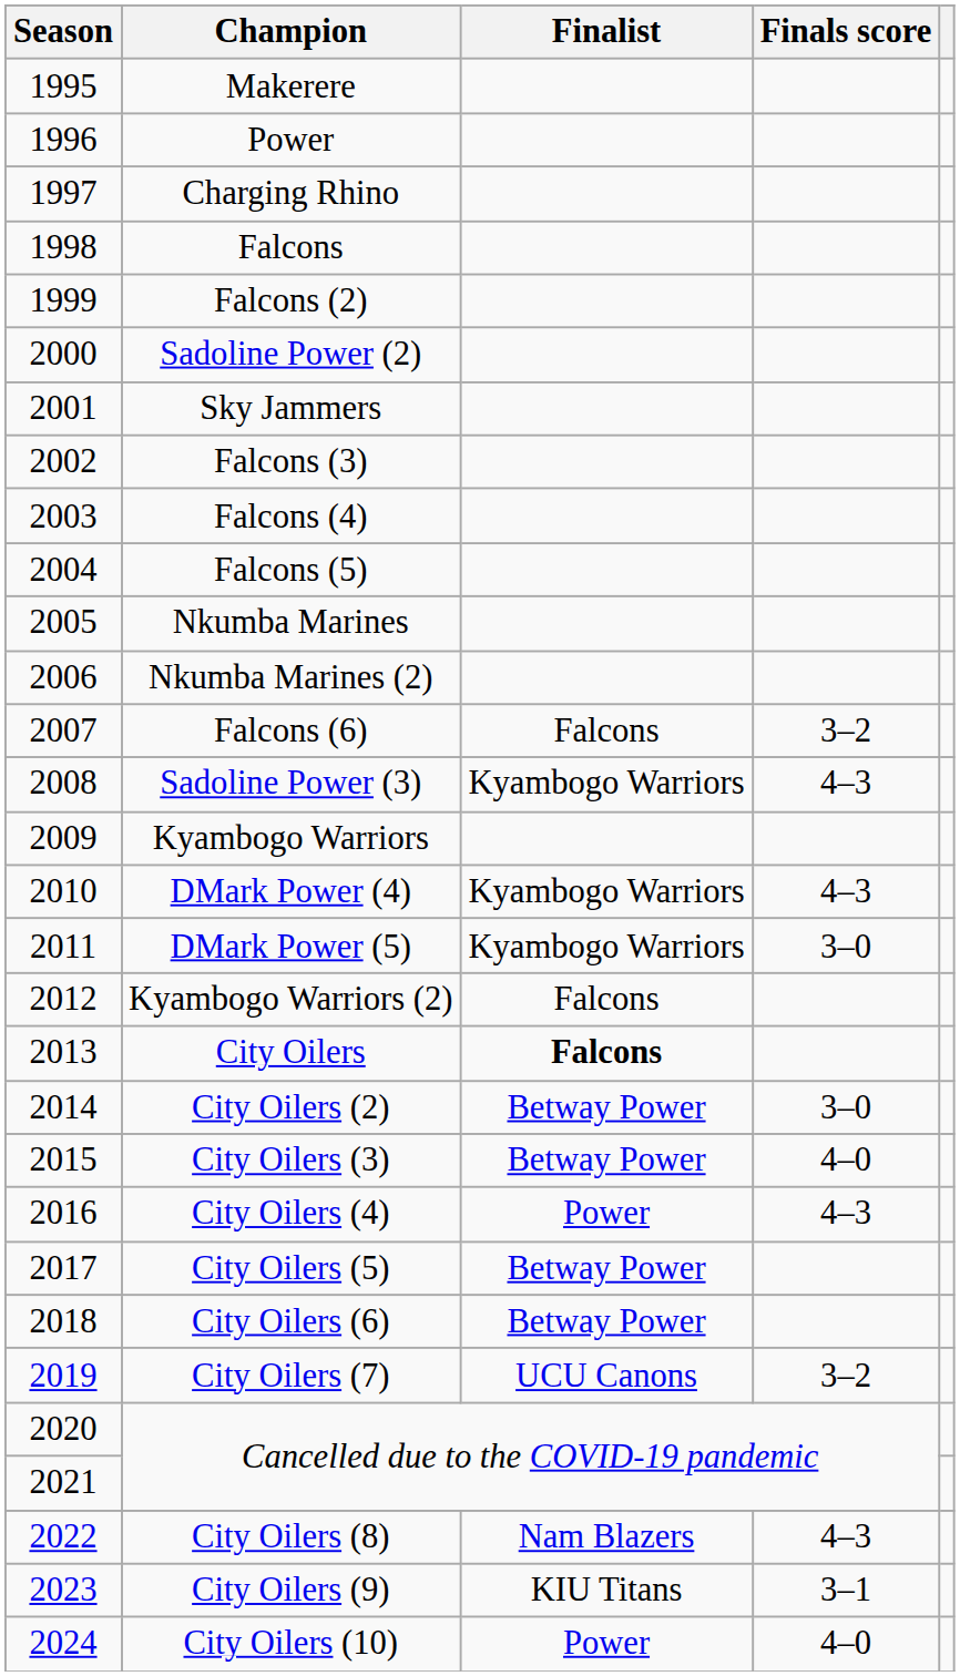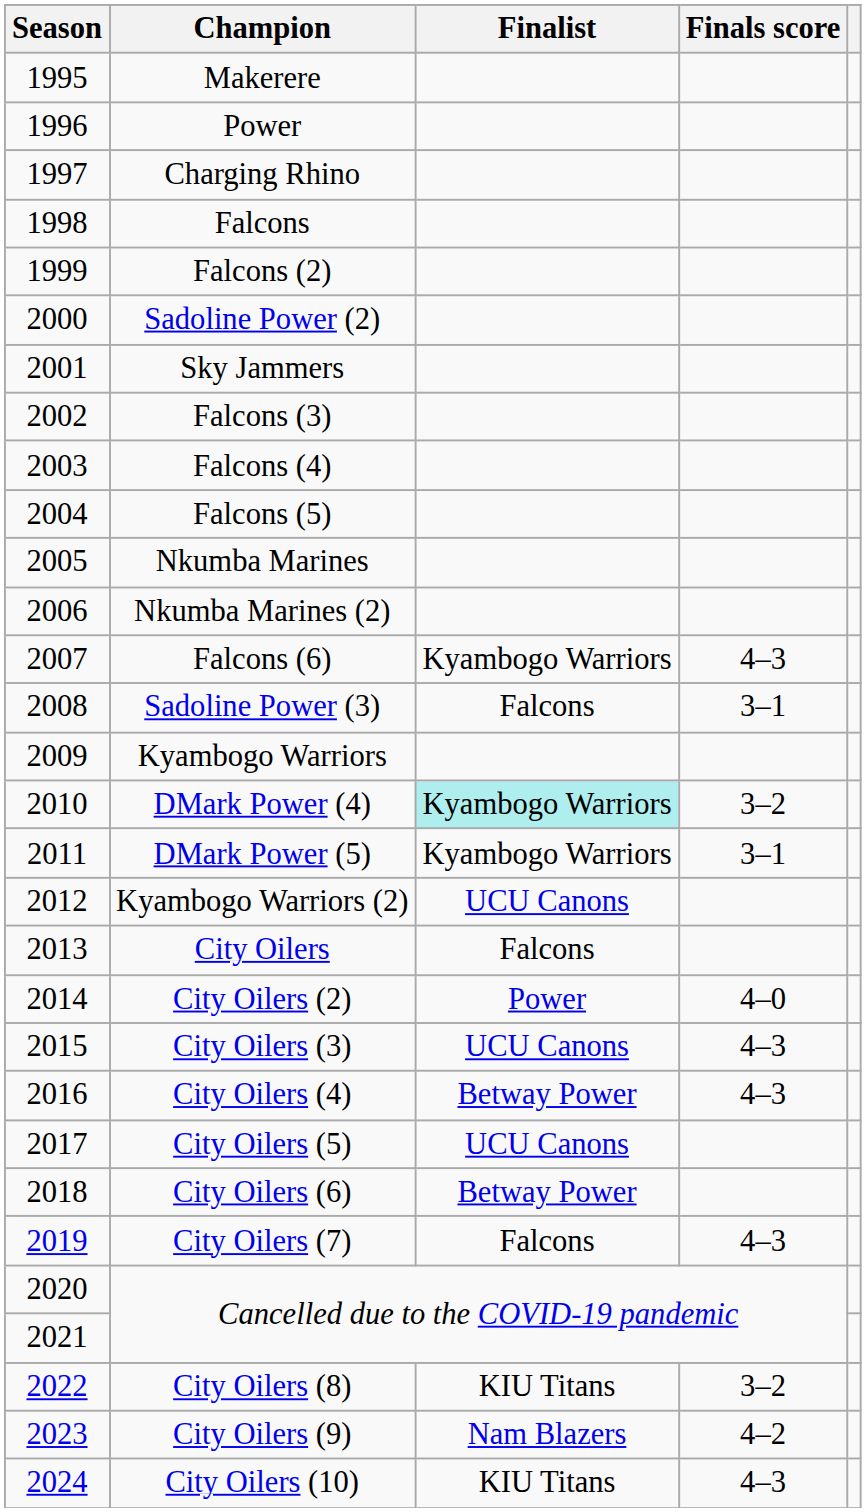Falcons (6) | Finalist: Falcons -> Kyambogo Warriors
Falcons (6) | Finals score: 3–2 -> 4–3
Sadoline Power (3) | Finalist: Kyambogo Warriors -> Falcons
Sadoline Power (3) | Finals score: 4–3 -> 3–1
DMark Power (4) | Finalist: no background -> paleturquoise background
DMark Power (4) | Finals score: 4–3 -> 3–2
DMark Power (5) | Finals score: 3–0 -> 3–1
Kyambogo Warriors (2) | Finalist: Falcons -> UCU Canons
City Oilers | Finalist: bold -> normal
City Oilers (2) | Finalist: Betway Power -> Power
City Oilers (2) | Finals score: 3–0 -> 4–0
City Oilers (3) | Finalist: Betway Power -> UCU Canons
City Oilers (3) | Finals score: 4–0 -> 4–3
City Oilers (4) | Finalist: Power -> Betway Power
City Oilers (5) | Finalist: Betway Power -> UCU Canons
City Oilers (7) | Finalist: UCU Canons -> Falcons
City Oilers (7) | Finals score: 3–2 -> 4–3
City Oilers (8) | Finalist: Nam Blazers -> KIU Titans
City Oilers (8) | Finals score: 4–3 -> 3–2
City Oilers (9) | Finalist: KIU Titans -> Nam Blazers
City Oilers (9) | Finals score: 3–1 -> 4–2
City Oilers (10) | Finalist: Power -> KIU Titans
City Oilers (10) | Finals score: 4–0 -> 4–3
